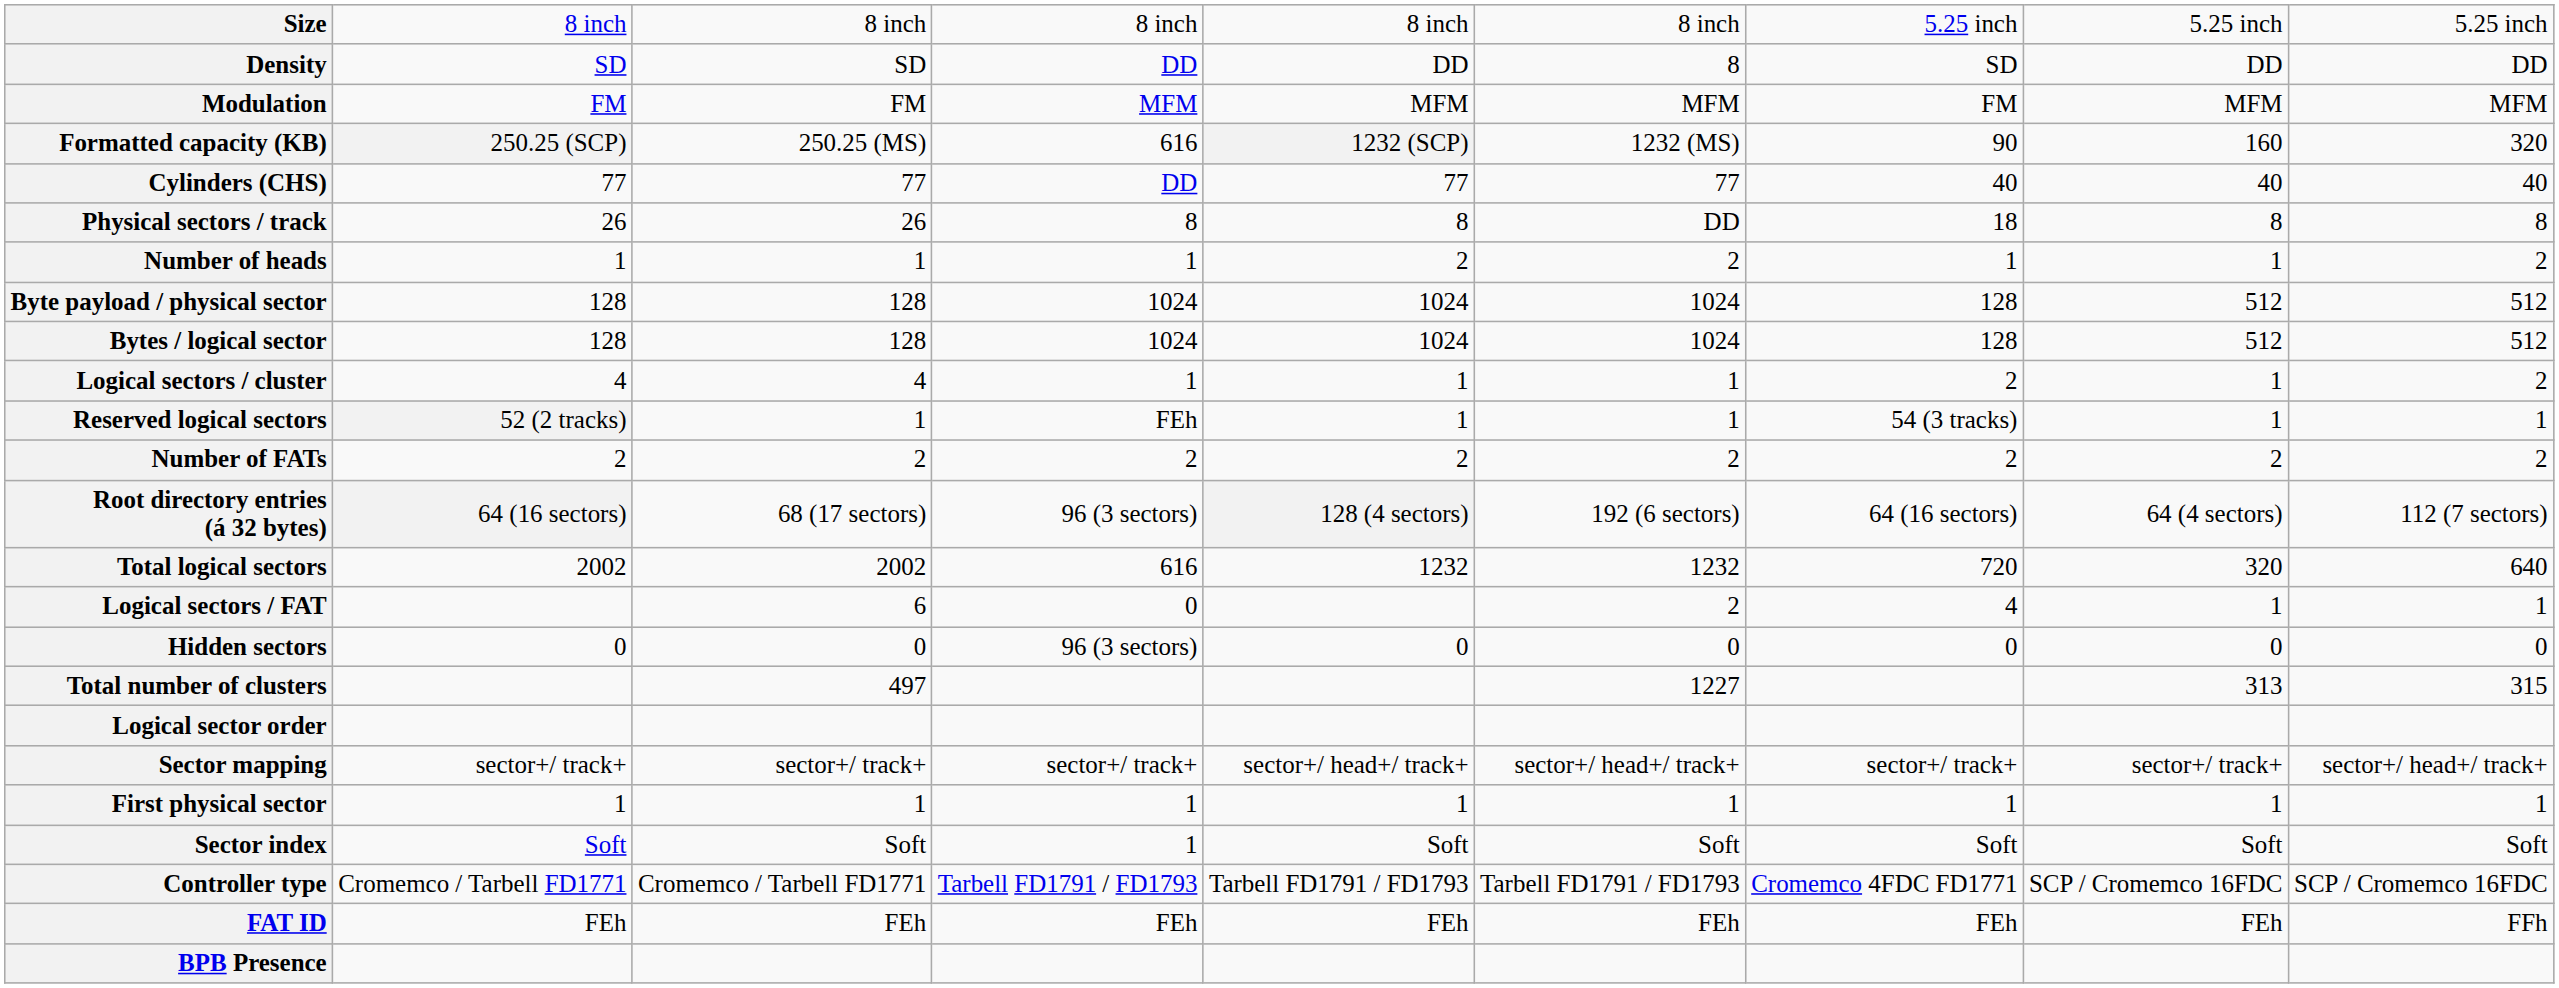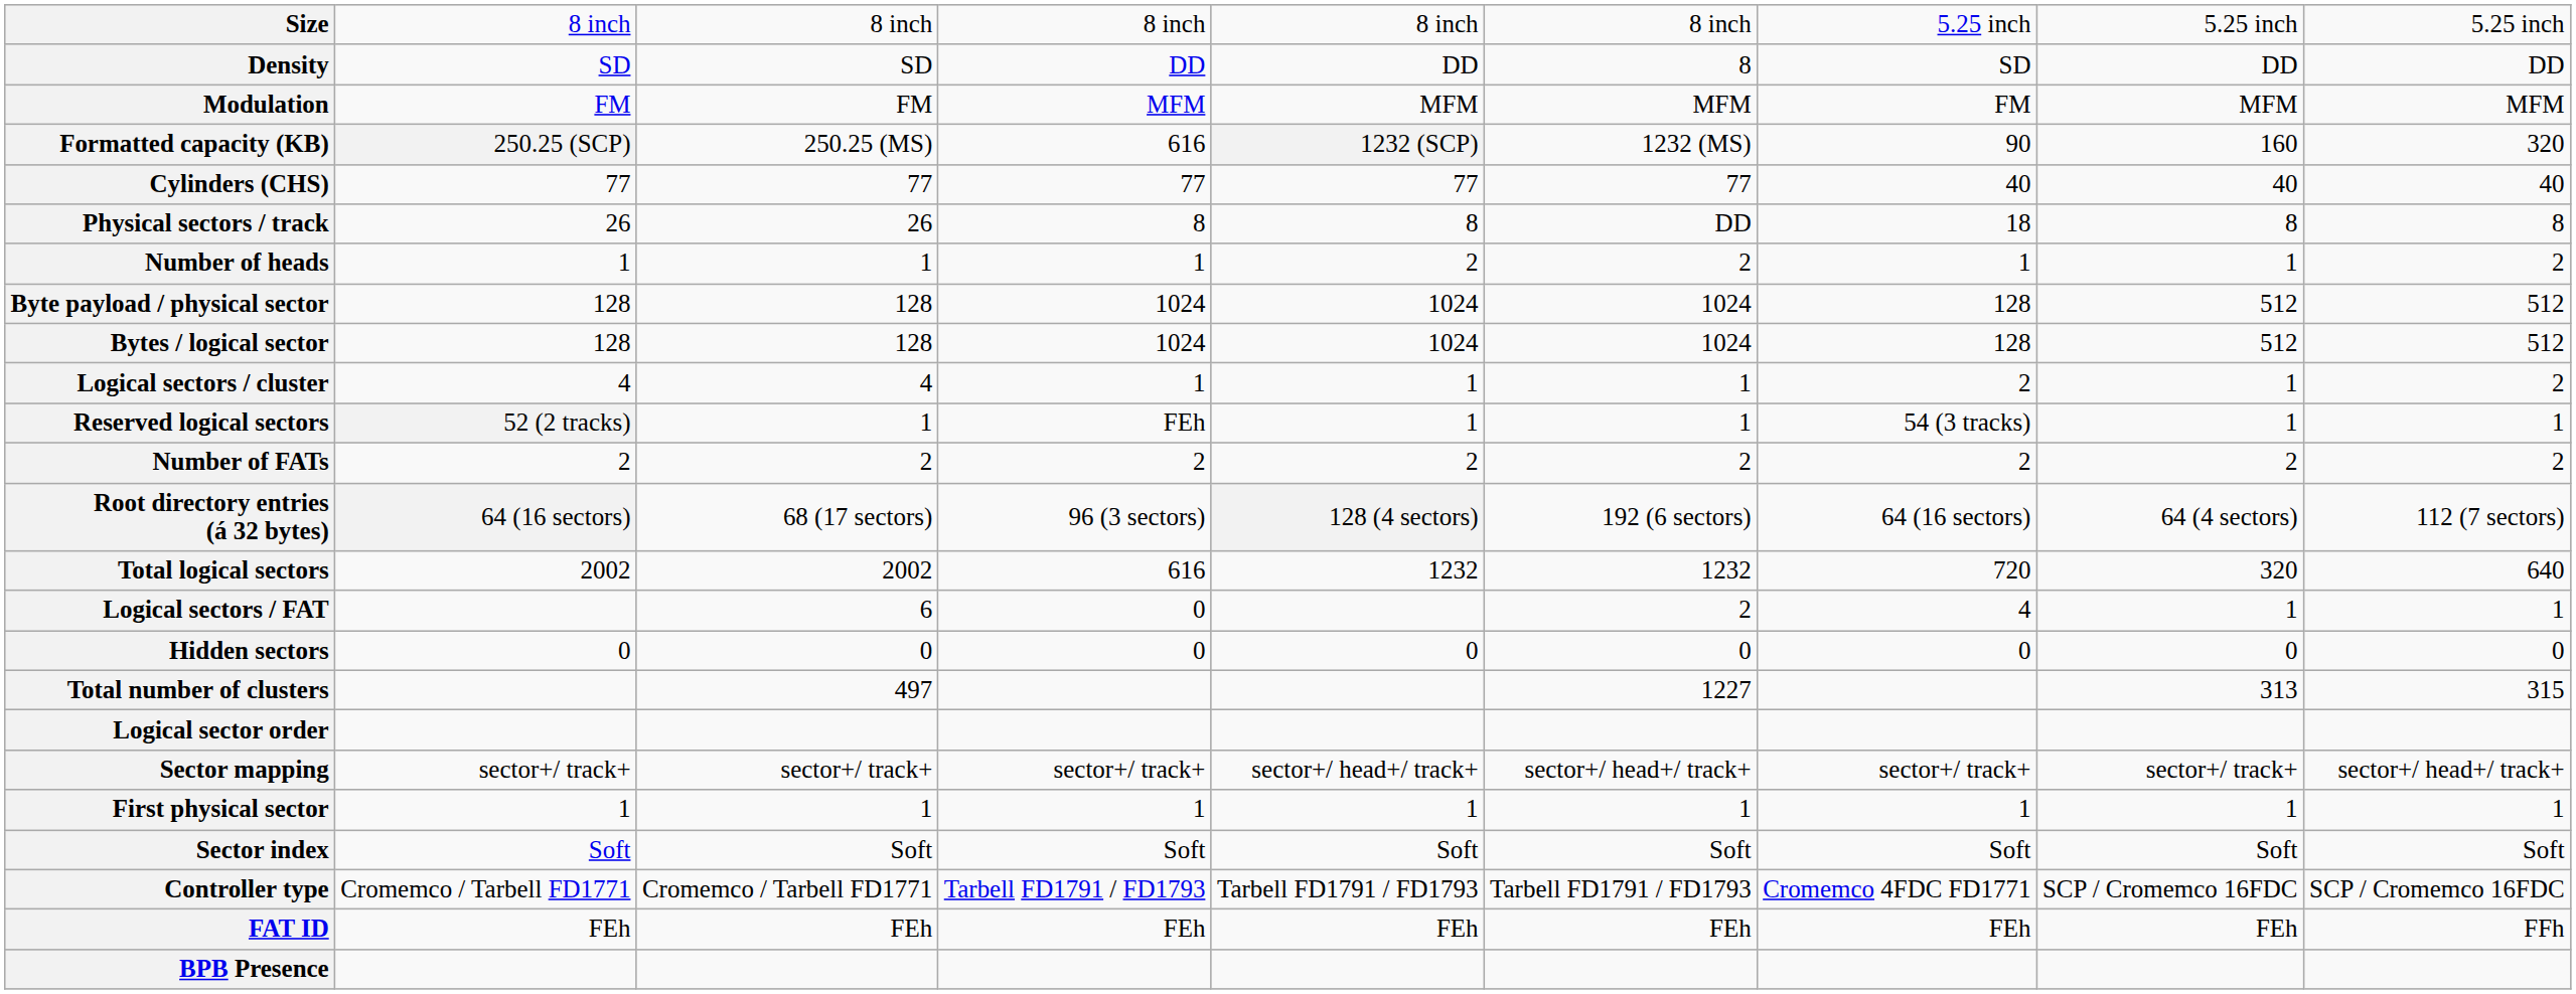Cylinders (CHS) | column 4: DD -> 77
Hidden sectors | column 4: 96 (3 sectors) -> 0
Sector index | column 4: 1 -> Soft
